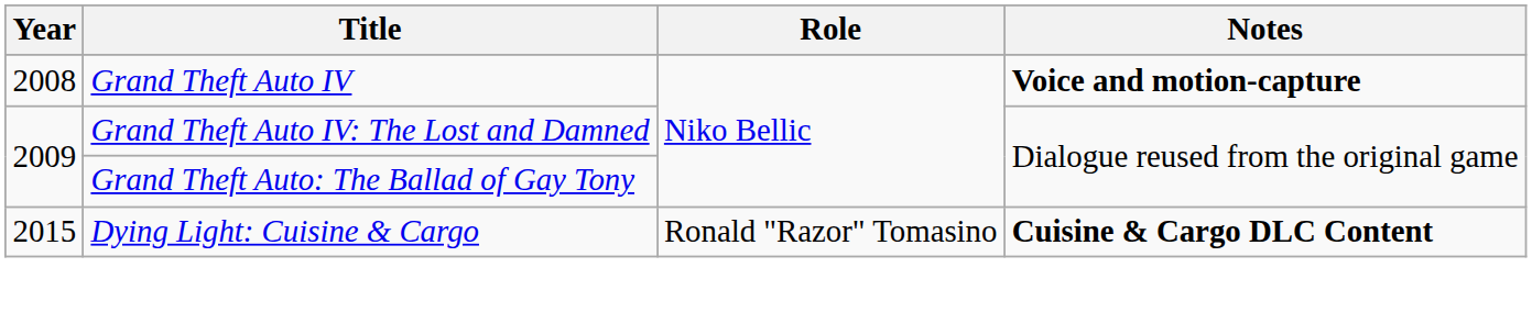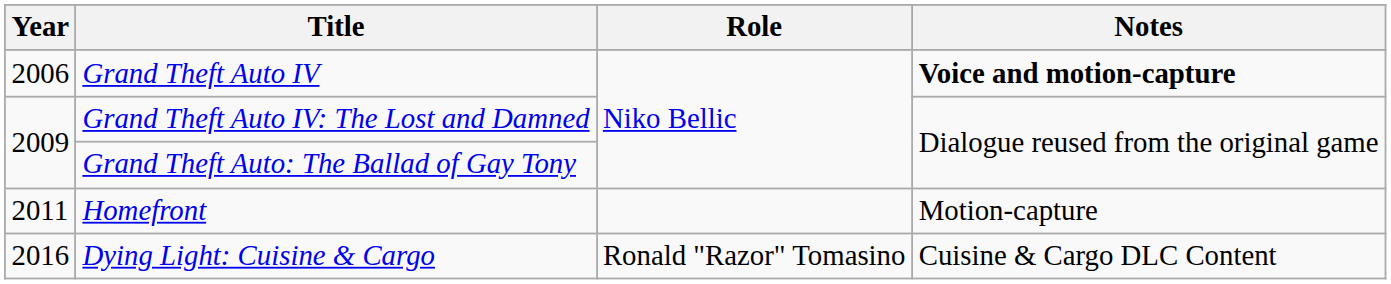Grand Theft Auto IV | Year: 2008 -> 2006
+ row: 2011 | Homefront | Motion-capture
Dying Light: Cuisine & Cargo | Year: 2015 -> 2016
Dying Light: Cuisine & Cargo | Notes: bold -> normal
